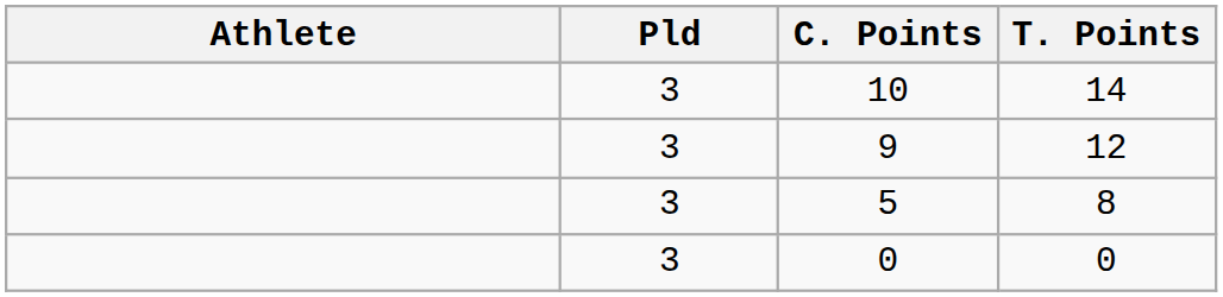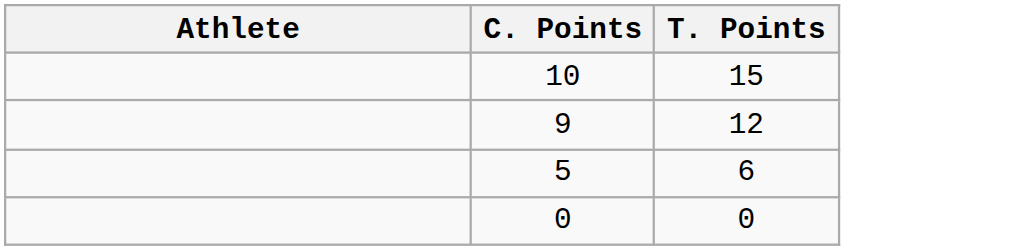- column: Pld | 3 | 3 | 3 | 3
10 | T. Points: 14 -> 15
5 | T. Points: 8 -> 6
